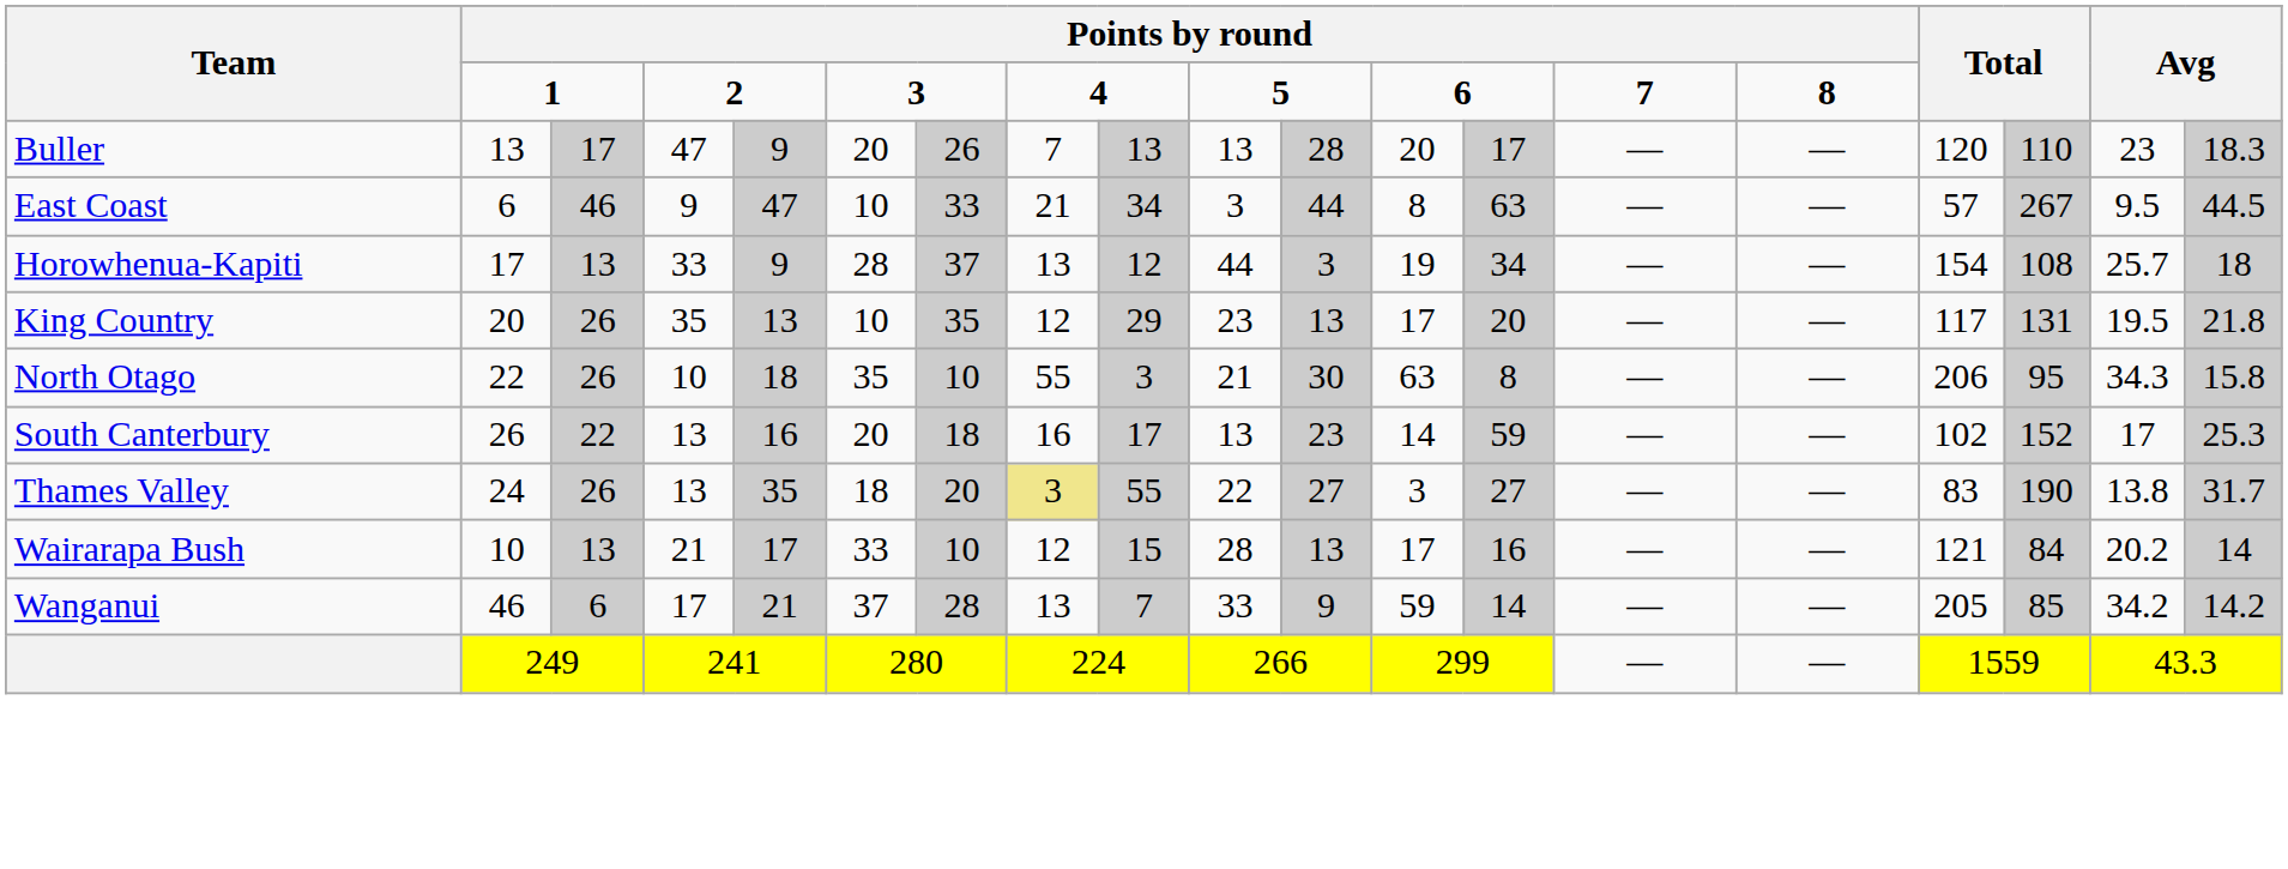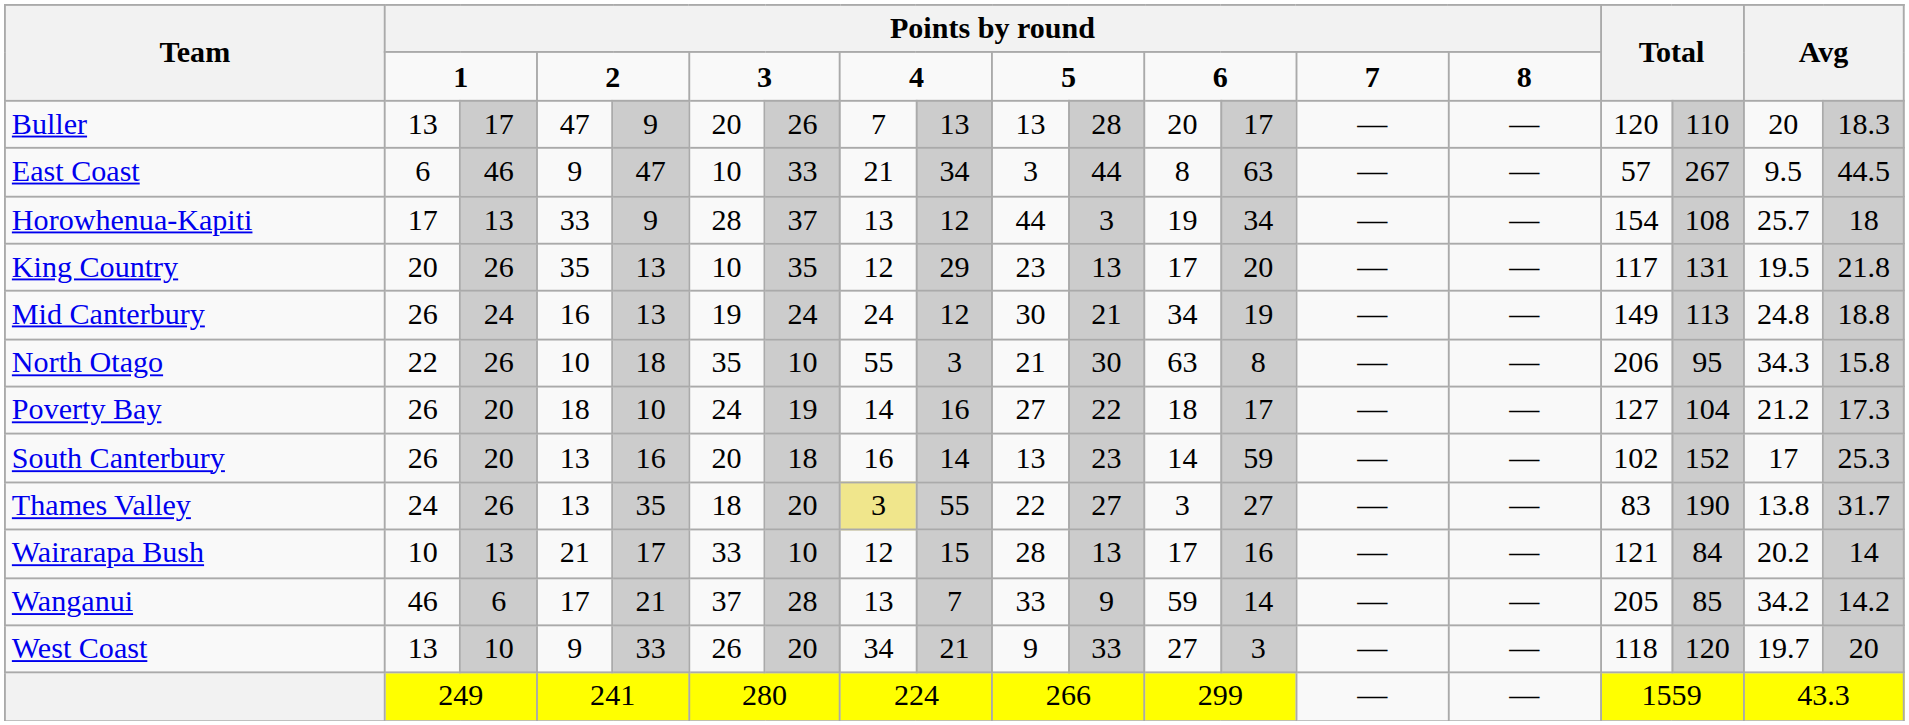Buller | column 18: 23 -> 20
+ row: Mid Canterbury | 26 | 24 | 16 | 13 | 19 | 24 | 24 | 12 | 30 | 21 | 34 | 19 | — | — | 149 | 113 | 24.8 | 18.8
+ row: Poverty Bay | 26 | 20 | 18 | 10 | 24 | 19 | 14 | 16 | 27 | 22 | 18 | 17 | — | — | 127 | 104 | 21.2 | 17.3
South Canterbury | column 3: 22 -> 20
South Canterbury | column 9: 17 -> 14
+ row: West Coast | 13 | 10 | 9 | 33 | 26 | 20 | 34 | 21 | 9 | 33 | 27 | 3 | — | — | 118 | 120 | 19.7 | 20
